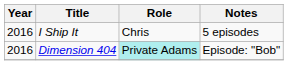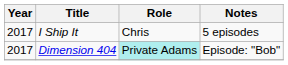I Ship It | Year: 2016 -> 2017
Dimension 404 | Year: 2016 -> 2017
